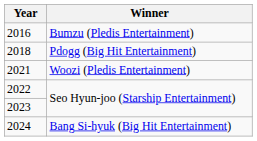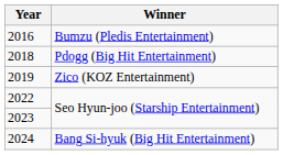+ row: 2019 | Zico (KOZ Entertainment)
- row: 2021 | Woozi (Pledis Entertainment)
